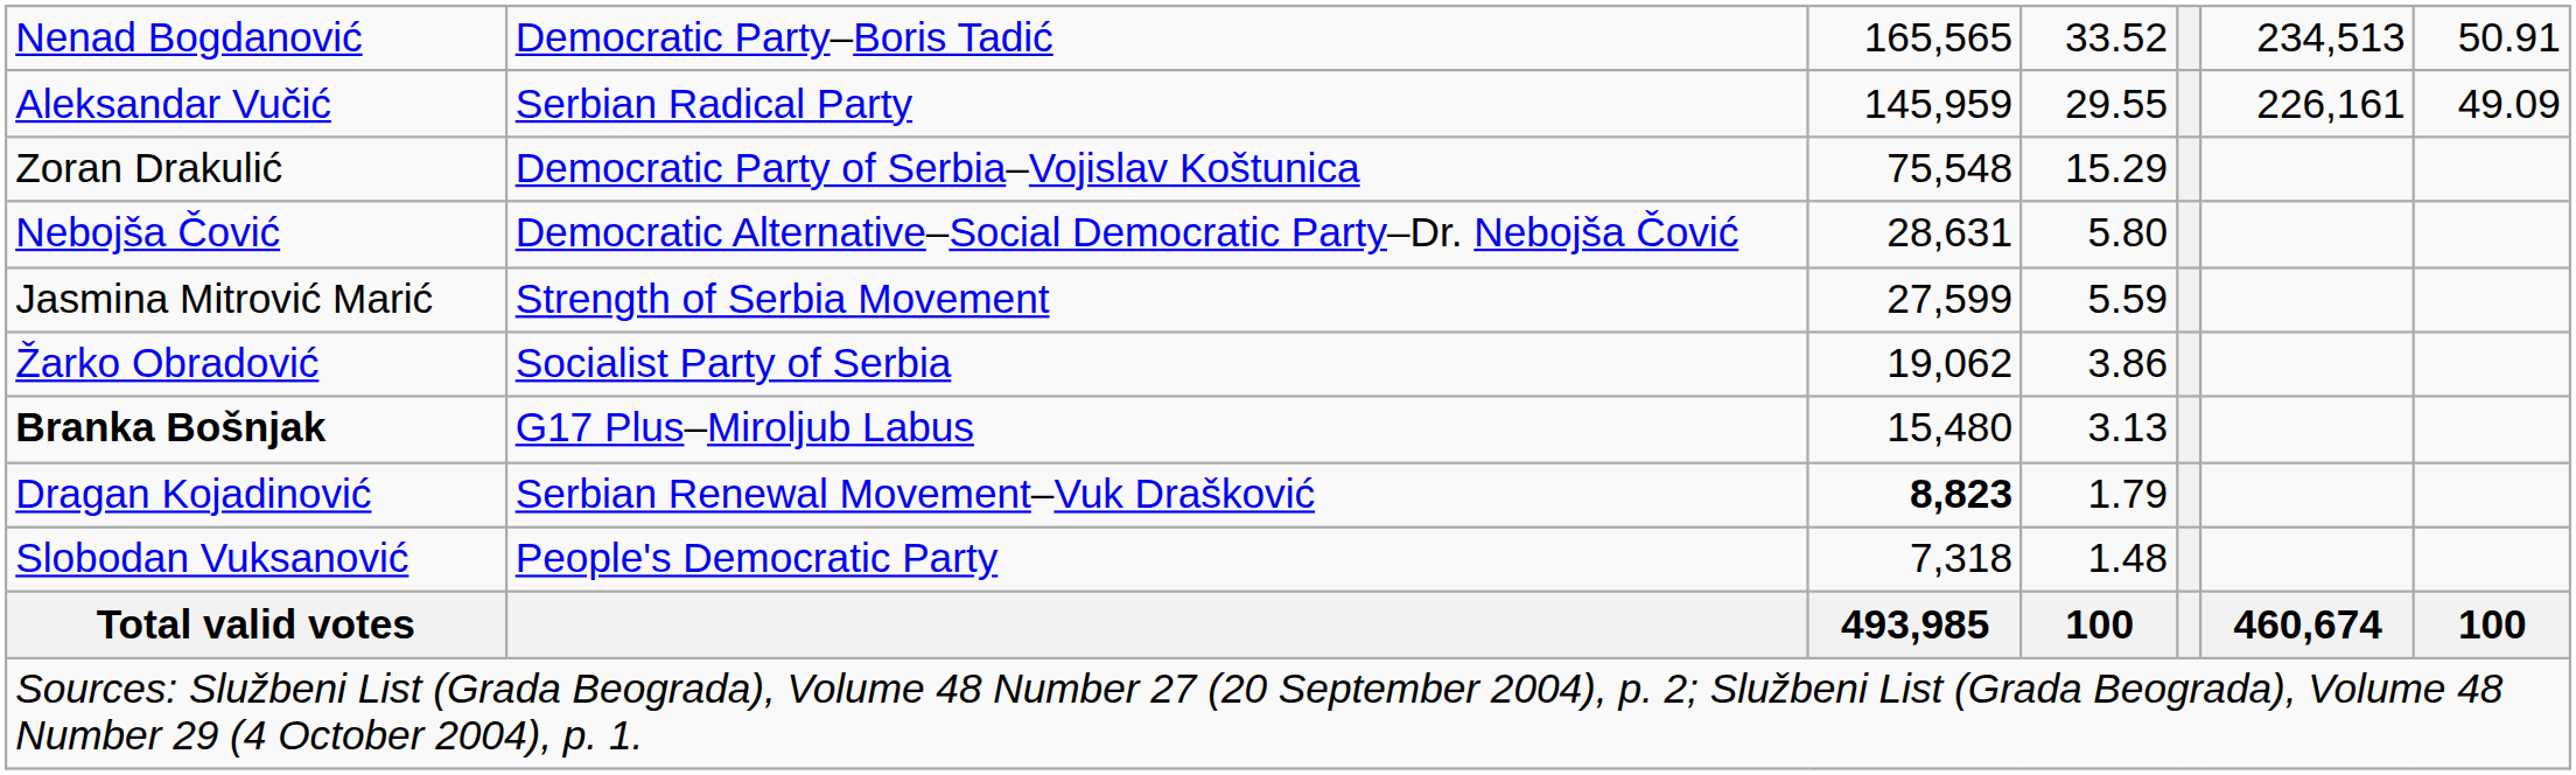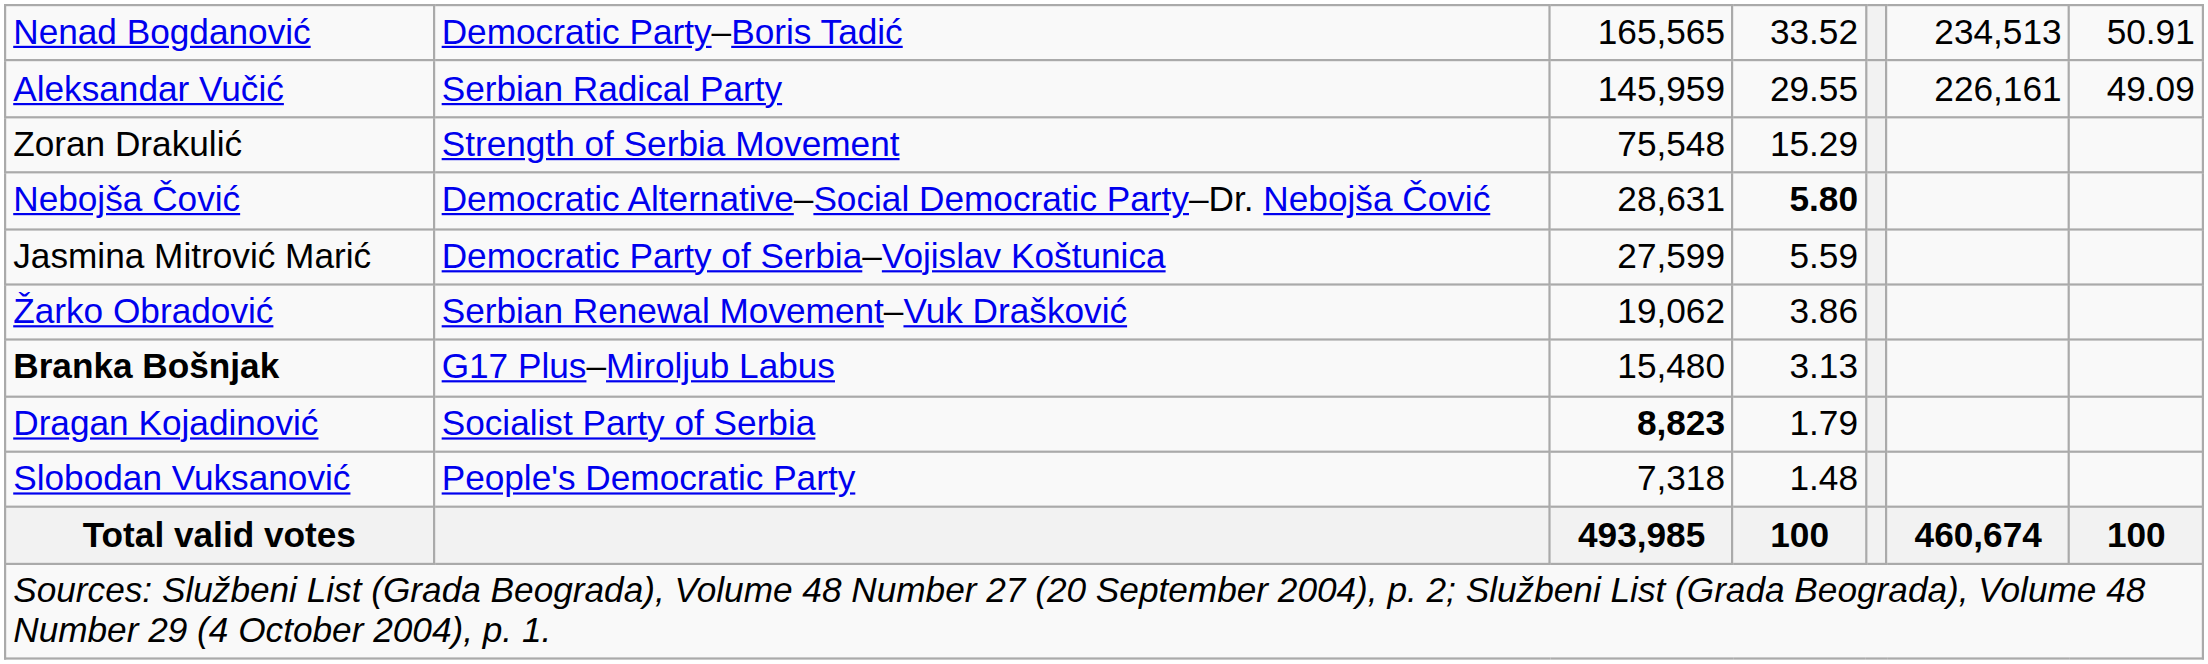Zoran Drakulić | column 2: Democratic Party of Serbia–Vojislav Koštunica -> Strength of Serbia Movement
Nebojša Čović | column 4: normal -> bold
Jasmina Mitrović Marić | column 2: Strength of Serbia Movement -> Democratic Party of Serbia–Vojislav Koštunica
Žarko Obradović | column 2: Socialist Party of Serbia -> Serbian Renewal Movement–Vuk Drašković
Dragan Kojadinović | column 2: Serbian Renewal Movement–Vuk Drašković -> Socialist Party of Serbia
